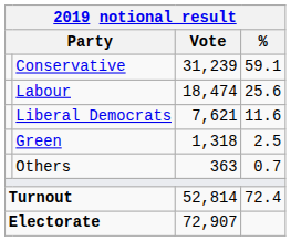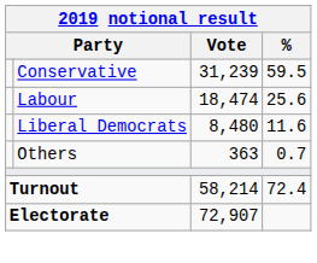Conservative | %: 59.1 -> 59.5
Liberal Democrats | Vote: 7,621 -> 8,480
- row: Green | 1,318 | 2.5
Turnout | Vote: 52,814 -> 58,214
